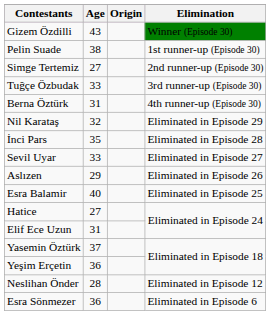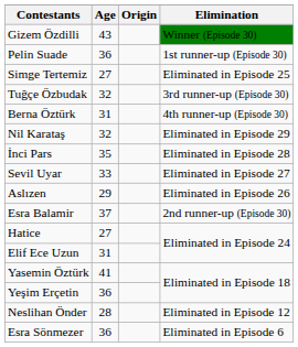Pelin Suade | Age: 38 -> 36
Simge Tertemiz | Elimination: 2nd runner-up (Episode 30) -> Eliminated in Episode 25
Tuğçe Özbudak | Age: 33 -> 32
Esra Balamir | Age: 40 -> 37
Esra Balamir | Elimination: Eliminated in Episode 25 -> 2nd runner-up (Episode 30)
Yasemin Öztürk | Age: 37 -> 41
